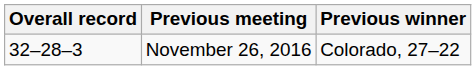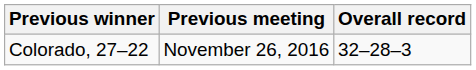columns swapped: Overall record <-> Previous winner
